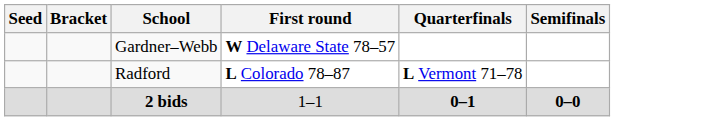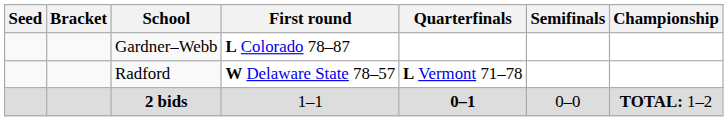+ column: Championship | TOTAL: 1–2
Gardner–Webb | First round: W Delaware State 78–57 -> L Colorado 78–87
Radford | First round: L Colorado 78–87 -> W Delaware State 78–57
2 bids | Semifinals: bold -> normal
